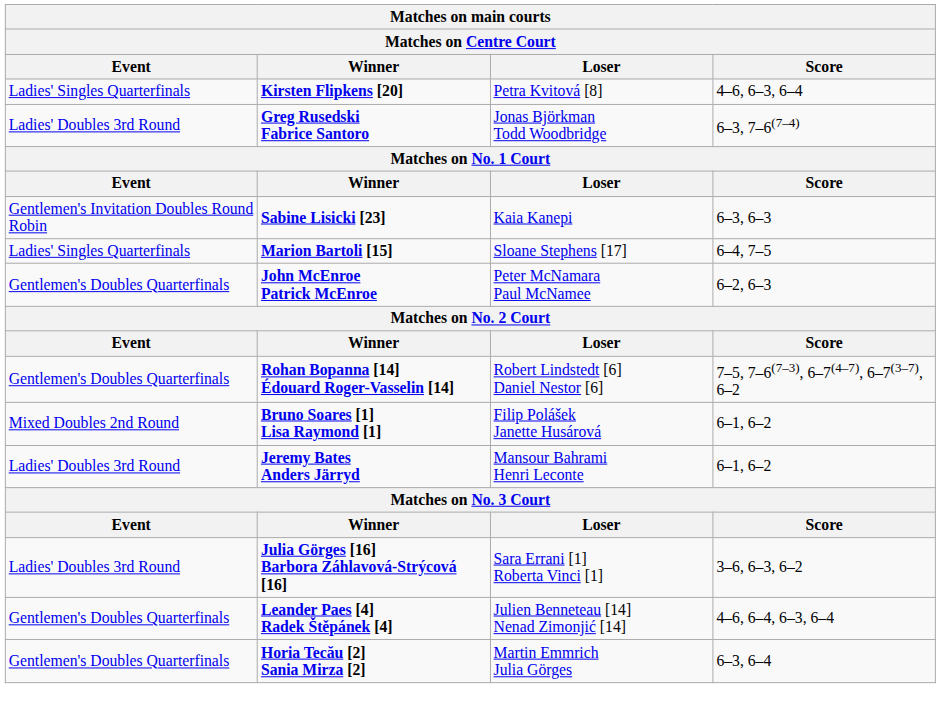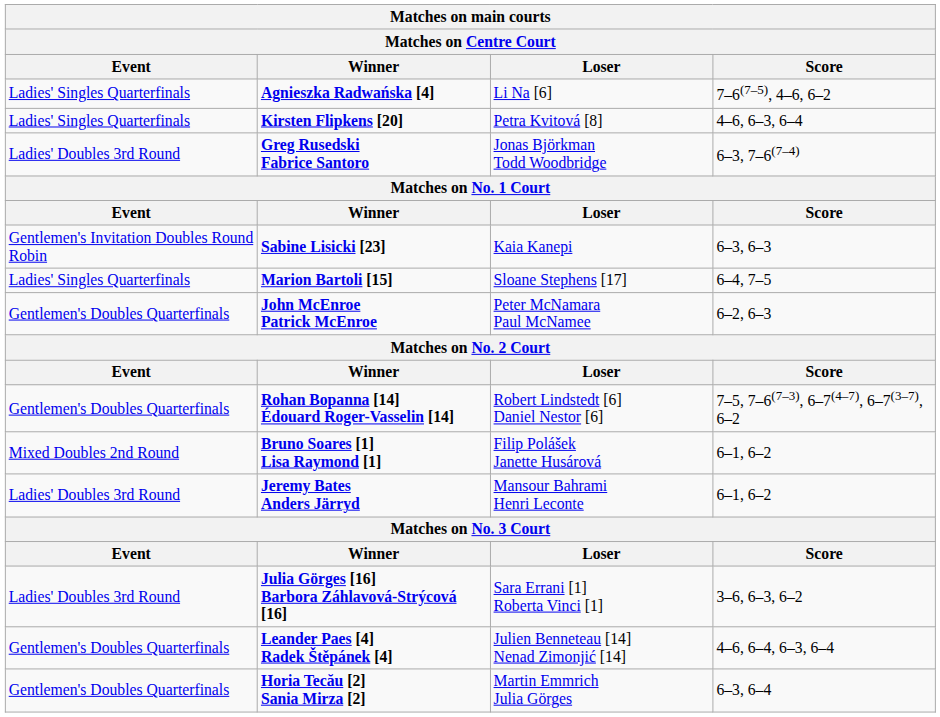+ row: Ladies' Singles Quarterfinals | Agnieszka Radwańska [4] | Li Na [6] | 7–6(7–5), 4–6, 6–2
